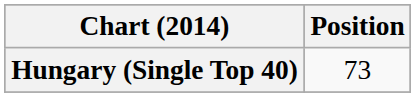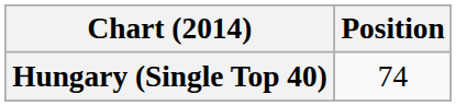Hungary (Single Top 40) | Position: 73 -> 74
